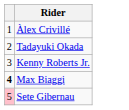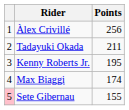+ column: Points | 256 | 211 | 195 | 174 | 155
Max Biaggi | column 1: bold -> normal
